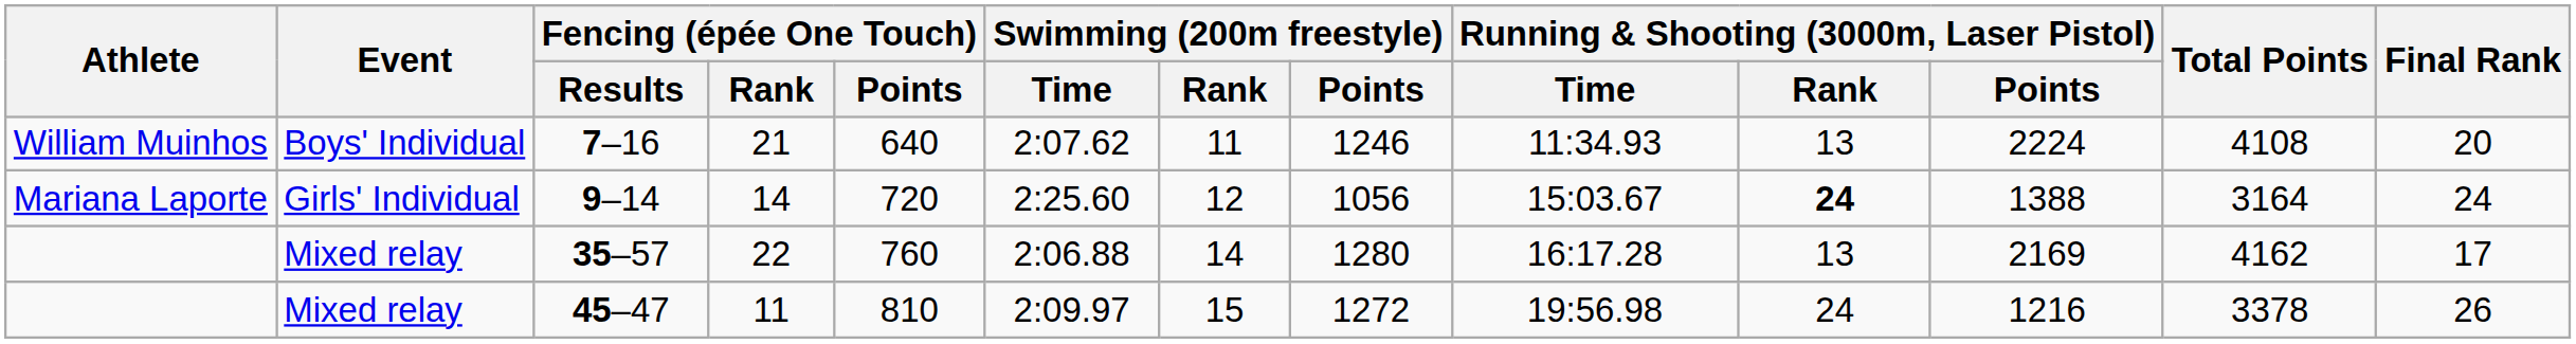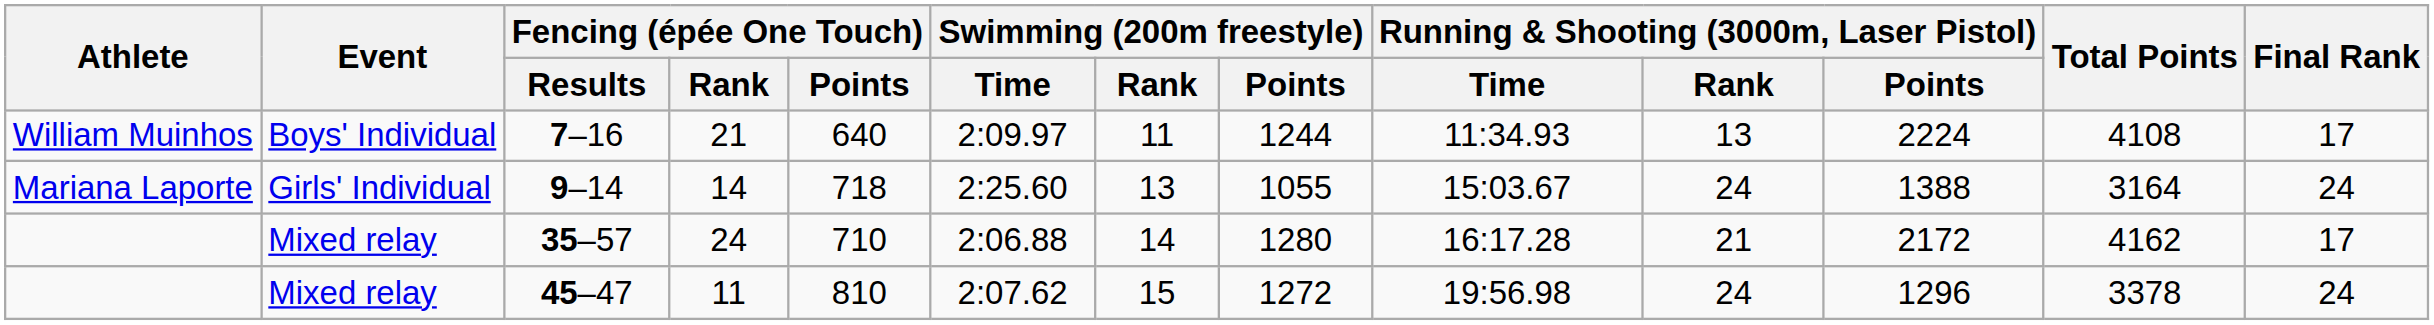7–16 | Swimming (200m freestyle) / Time: 2:07.62 -> 2:09.97
7–16 | Swimming (200m freestyle) / Points: 1246 -> 1244
7–16 | Final Rank: 20 -> 17
9–14 | Fencing (épée One Touch) / Points: 720 -> 718
9–14 | Swimming (200m freestyle) / Rank: 12 -> 13
9–14 | Swimming (200m freestyle) / Points: 1056 -> 1055
9–14 | Running & Shooting (3000m, Laser Pistol) / Rank: bold -> normal
35–57 | Fencing (épée One Touch) / Rank: 22 -> 24
35–57 | Fencing (épée One Touch) / Points: 760 -> 710
35–57 | Running & Shooting (3000m, Laser Pistol) / Rank: 13 -> 21
35–57 | Running & Shooting (3000m, Laser Pistol) / Points: 2169 -> 2172
45–47 | Swimming (200m freestyle) / Time: 2:09.97 -> 2:07.62
45–47 | Running & Shooting (3000m, Laser Pistol) / Points: 1216 -> 1296
45–47 | Final Rank: 26 -> 24
